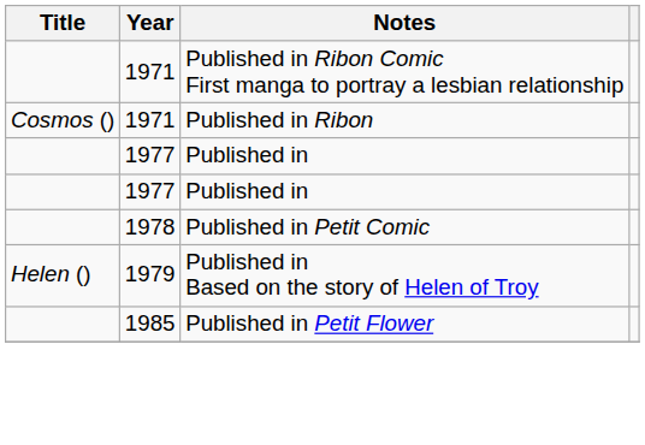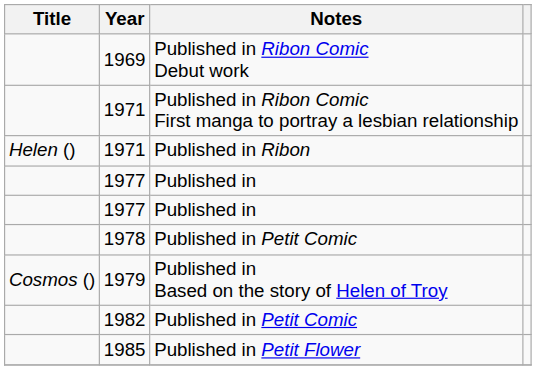+ row: 1969 | Published in Ribon Comic Debut work
1971 / Published in Ribon | Title: Cosmos () -> Helen ()
1979 | Title: Helen () -> Cosmos ()
+ row: 1982 | Published in Petit Comic
